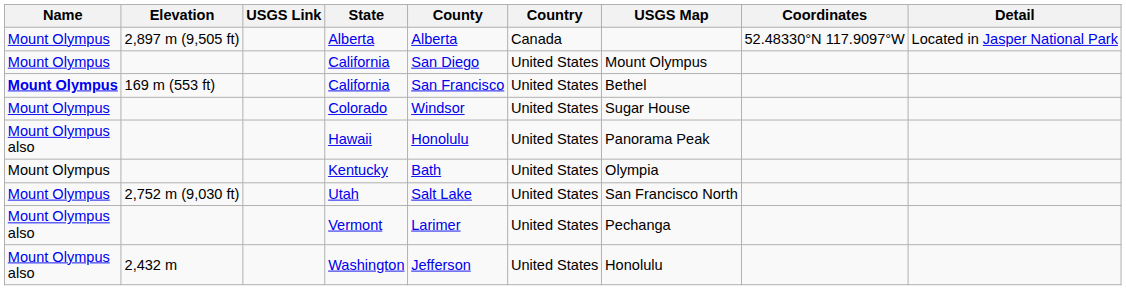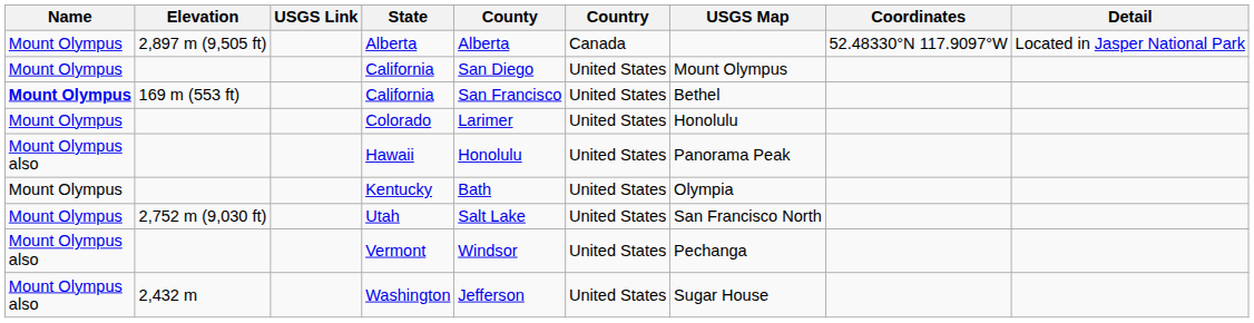Colorado | County: Windsor -> Larimer
Colorado | USGS Map: Sugar House -> Honolulu
Vermont | County: Larimer -> Windsor
Washington | USGS Map: Honolulu -> Sugar House
